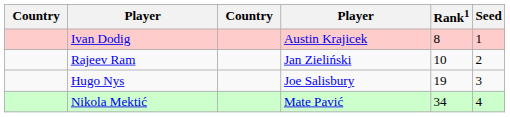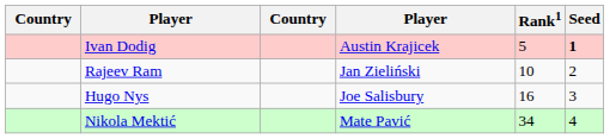Ivan Dodig | Rank1: 8 -> 5
Ivan Dodig | Seed: normal -> bold
Hugo Nys | Rank1: 19 -> 16
